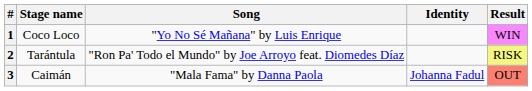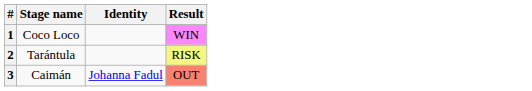- column: Song | "Yo No Sé Mañana" by Luis Enrique | "Ron Pa' Todo el Mundo" by Joe Arroyo feat. Diomedes Díaz | "Mala Fama" by Danna Paola
